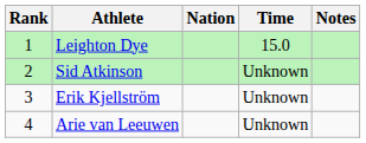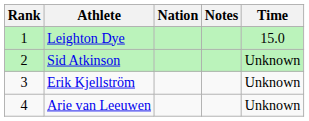columns swapped: Time <-> Notes
